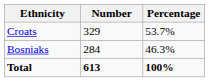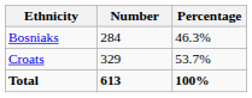rows swapped: Croats <-> Bosniaks
